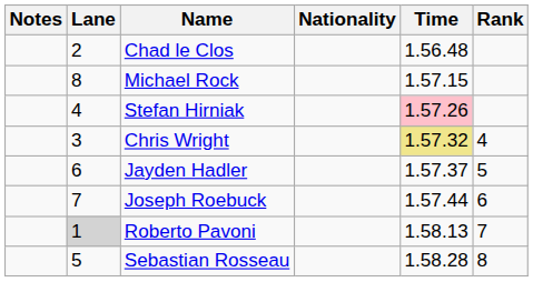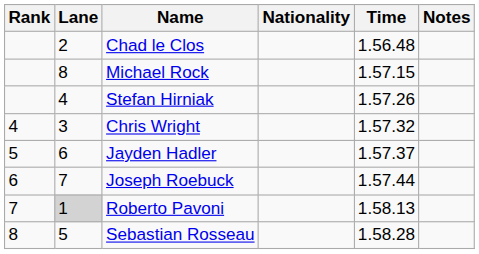columns swapped: Rank <-> Notes
Stefan Hirniak | Time: pink background -> no background
Chris Wright | Time: khaki background -> no background
